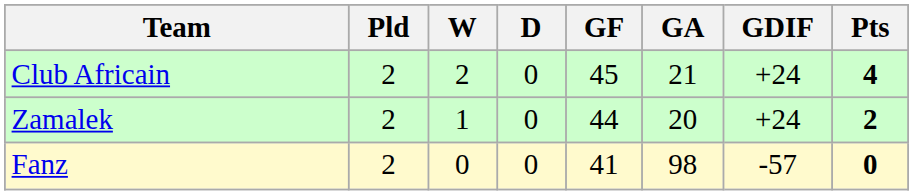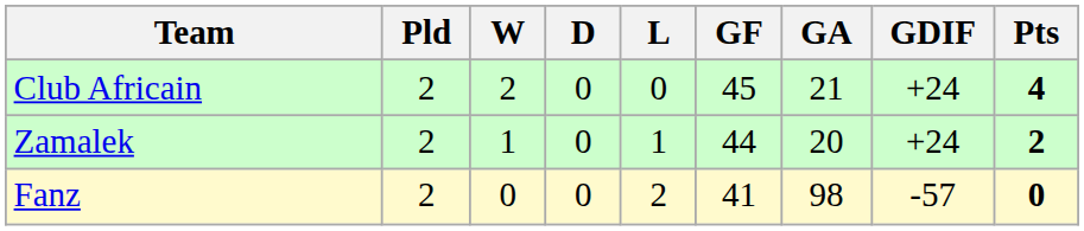+ column: L | 0 | 1 | 2
